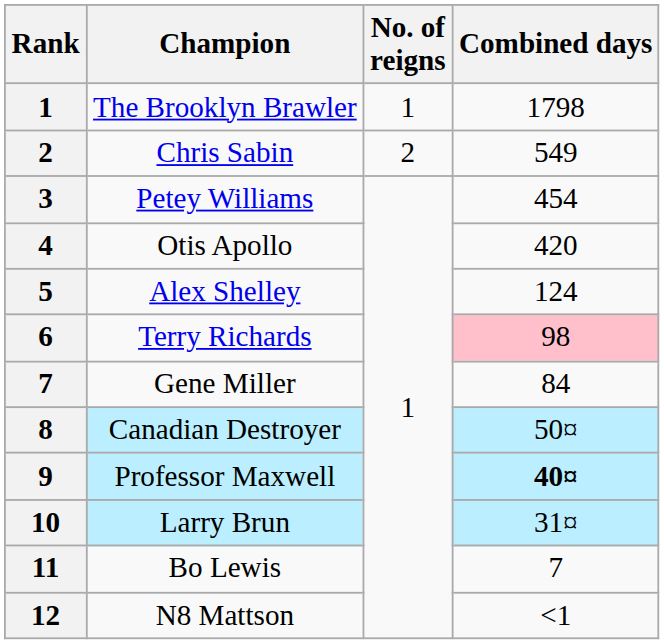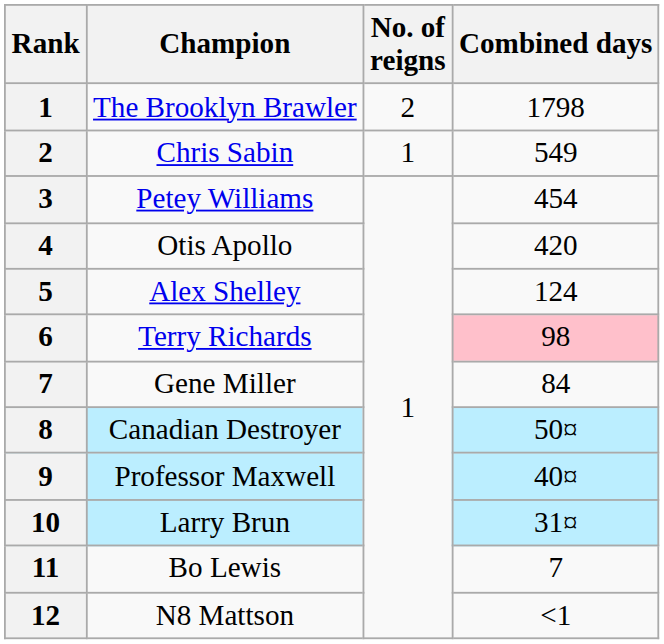The Brooklyn Brawler | No. of reigns: 1 -> 2
Chris Sabin | No. of reigns: 2 -> 1
Professor Maxwell | Combined days: bold -> normal
